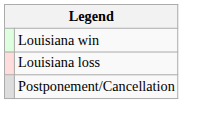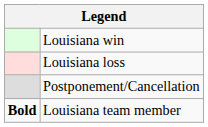+ row: Bold | Louisiana team member
